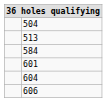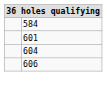- row: 504
- row: 513
